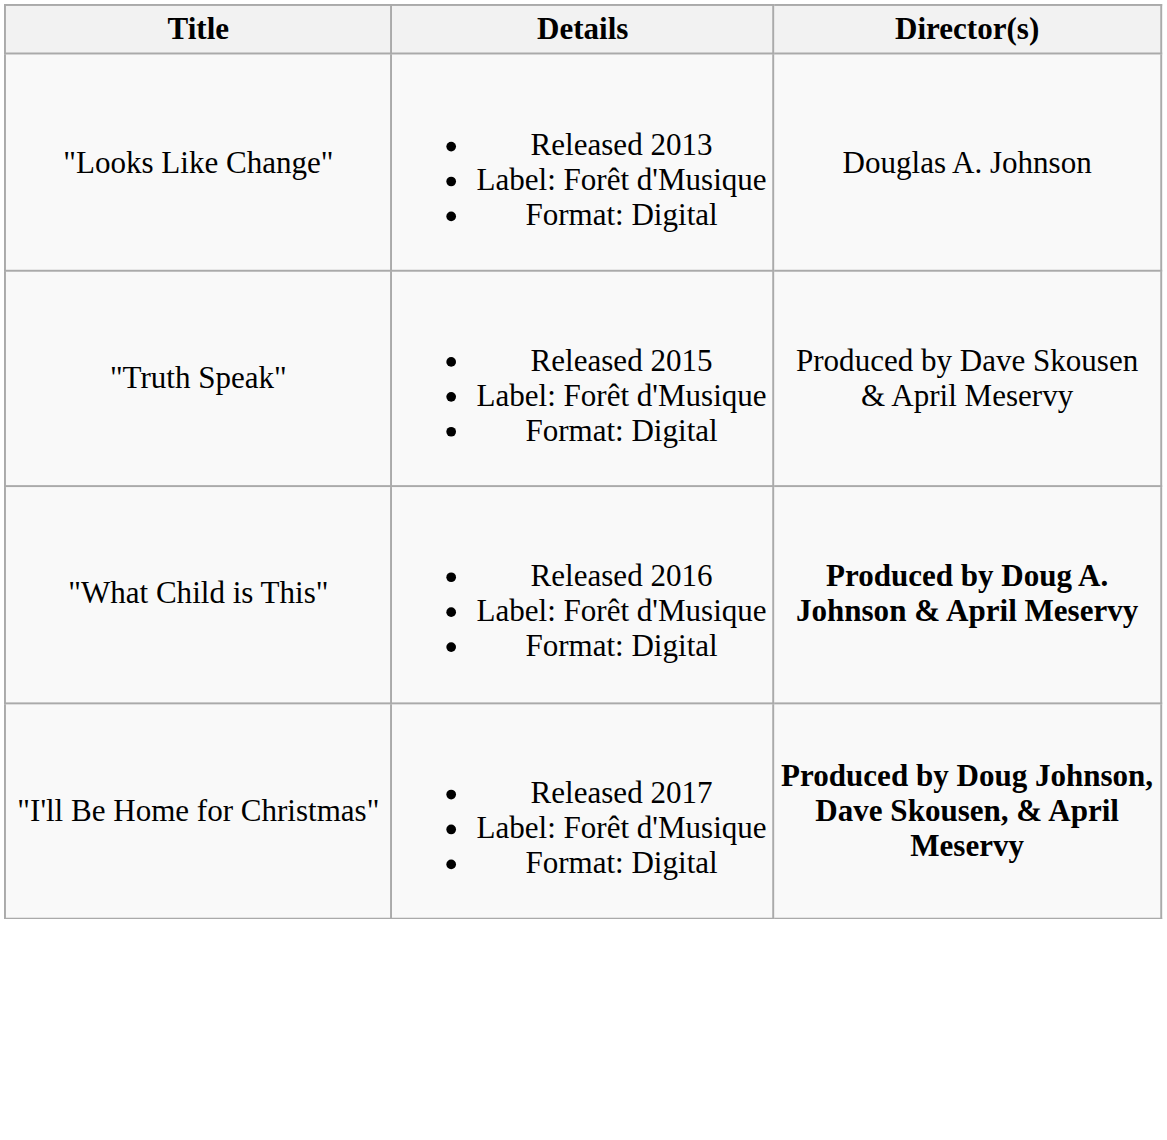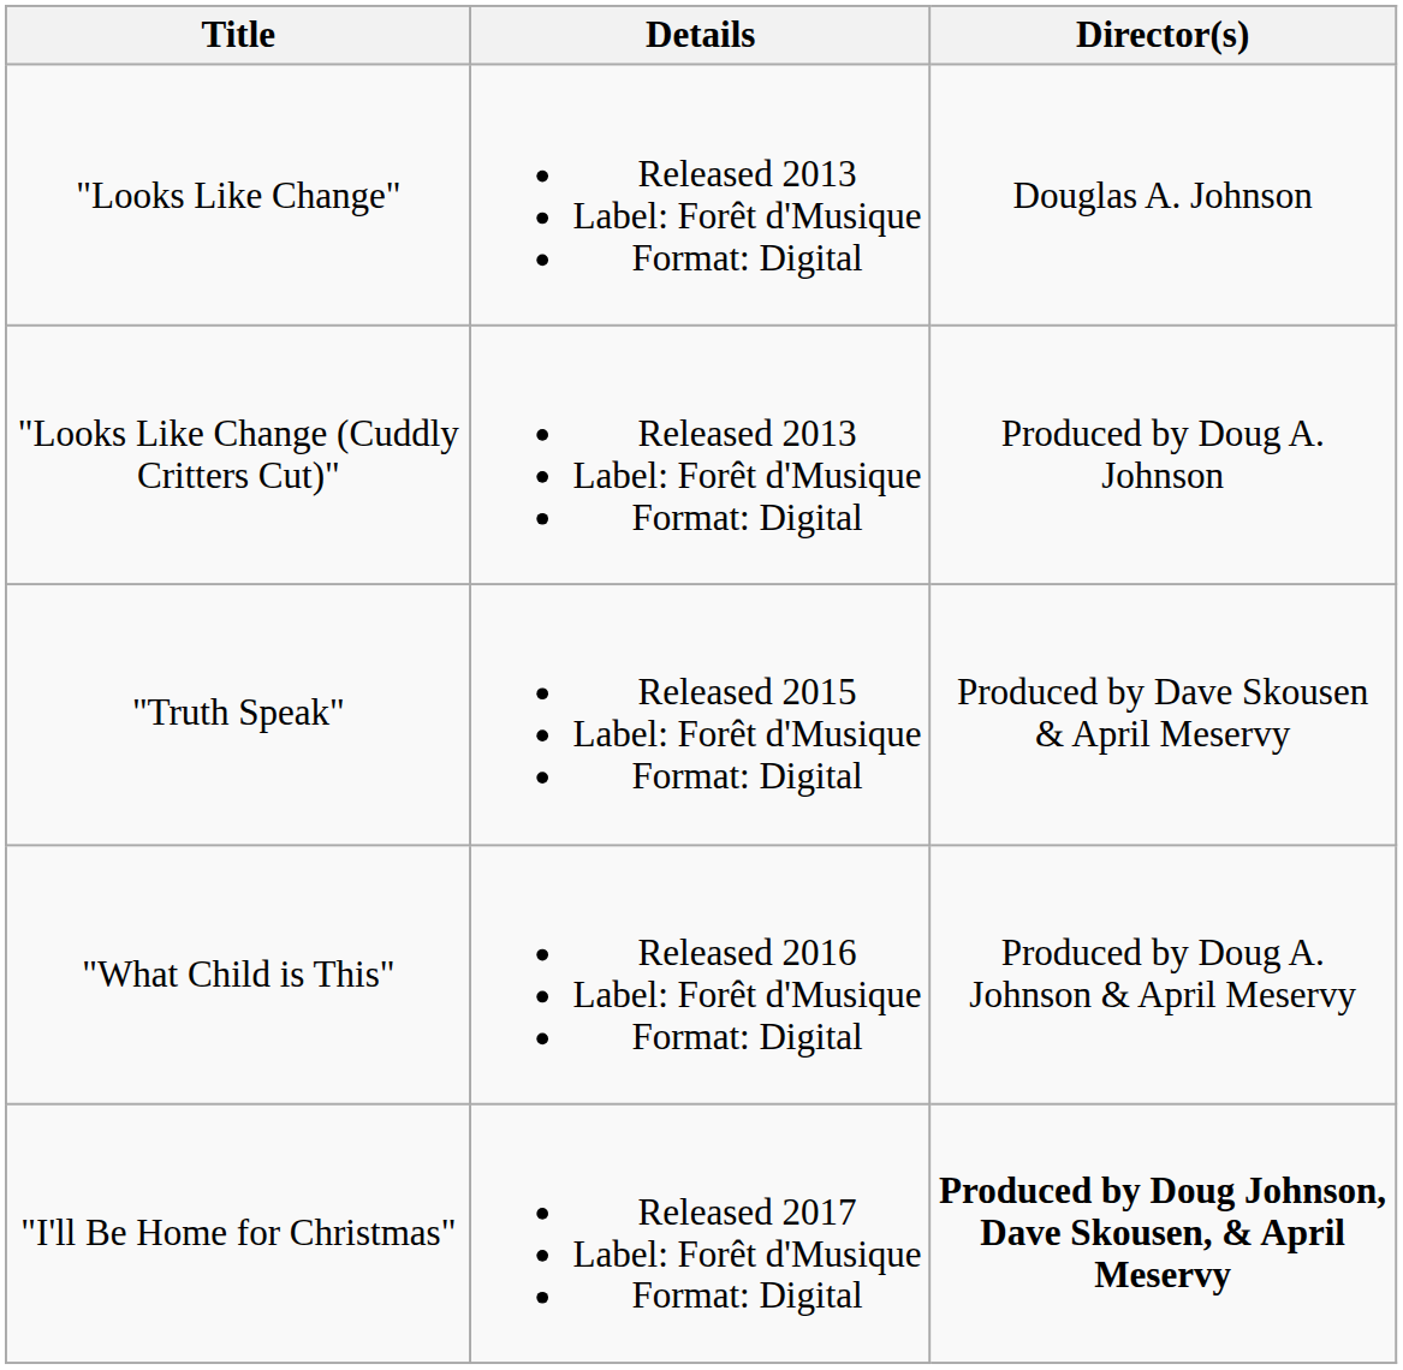+ row: "Looks Like Change (Cuddly Critters Cut)" | Released 2013 Label: Forêt d'Musique Format: Digital | Produced by Doug A. Johnson
"What Child is This" | Director(s): bold -> normal
